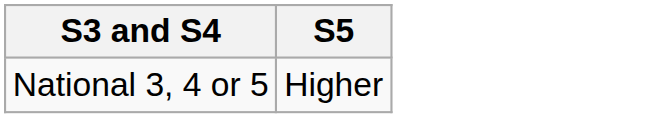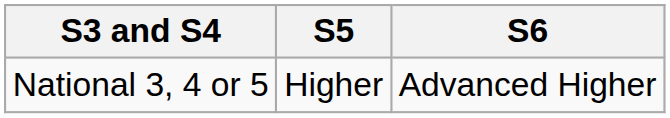+ column: S6 | Advanced Higher
